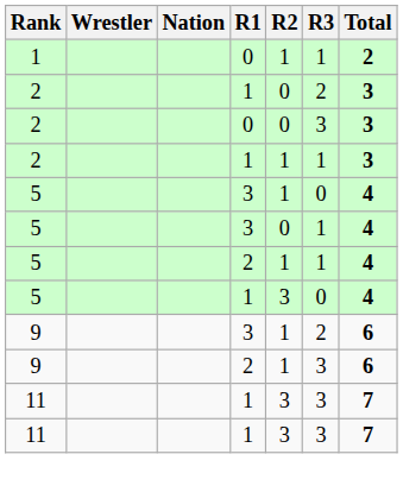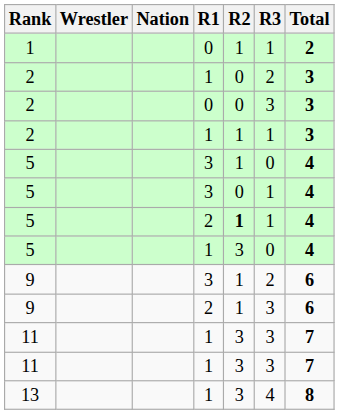5 / 2 | R2: normal -> bold
+ row: 13 | 1 | 3 | 4 | 8
